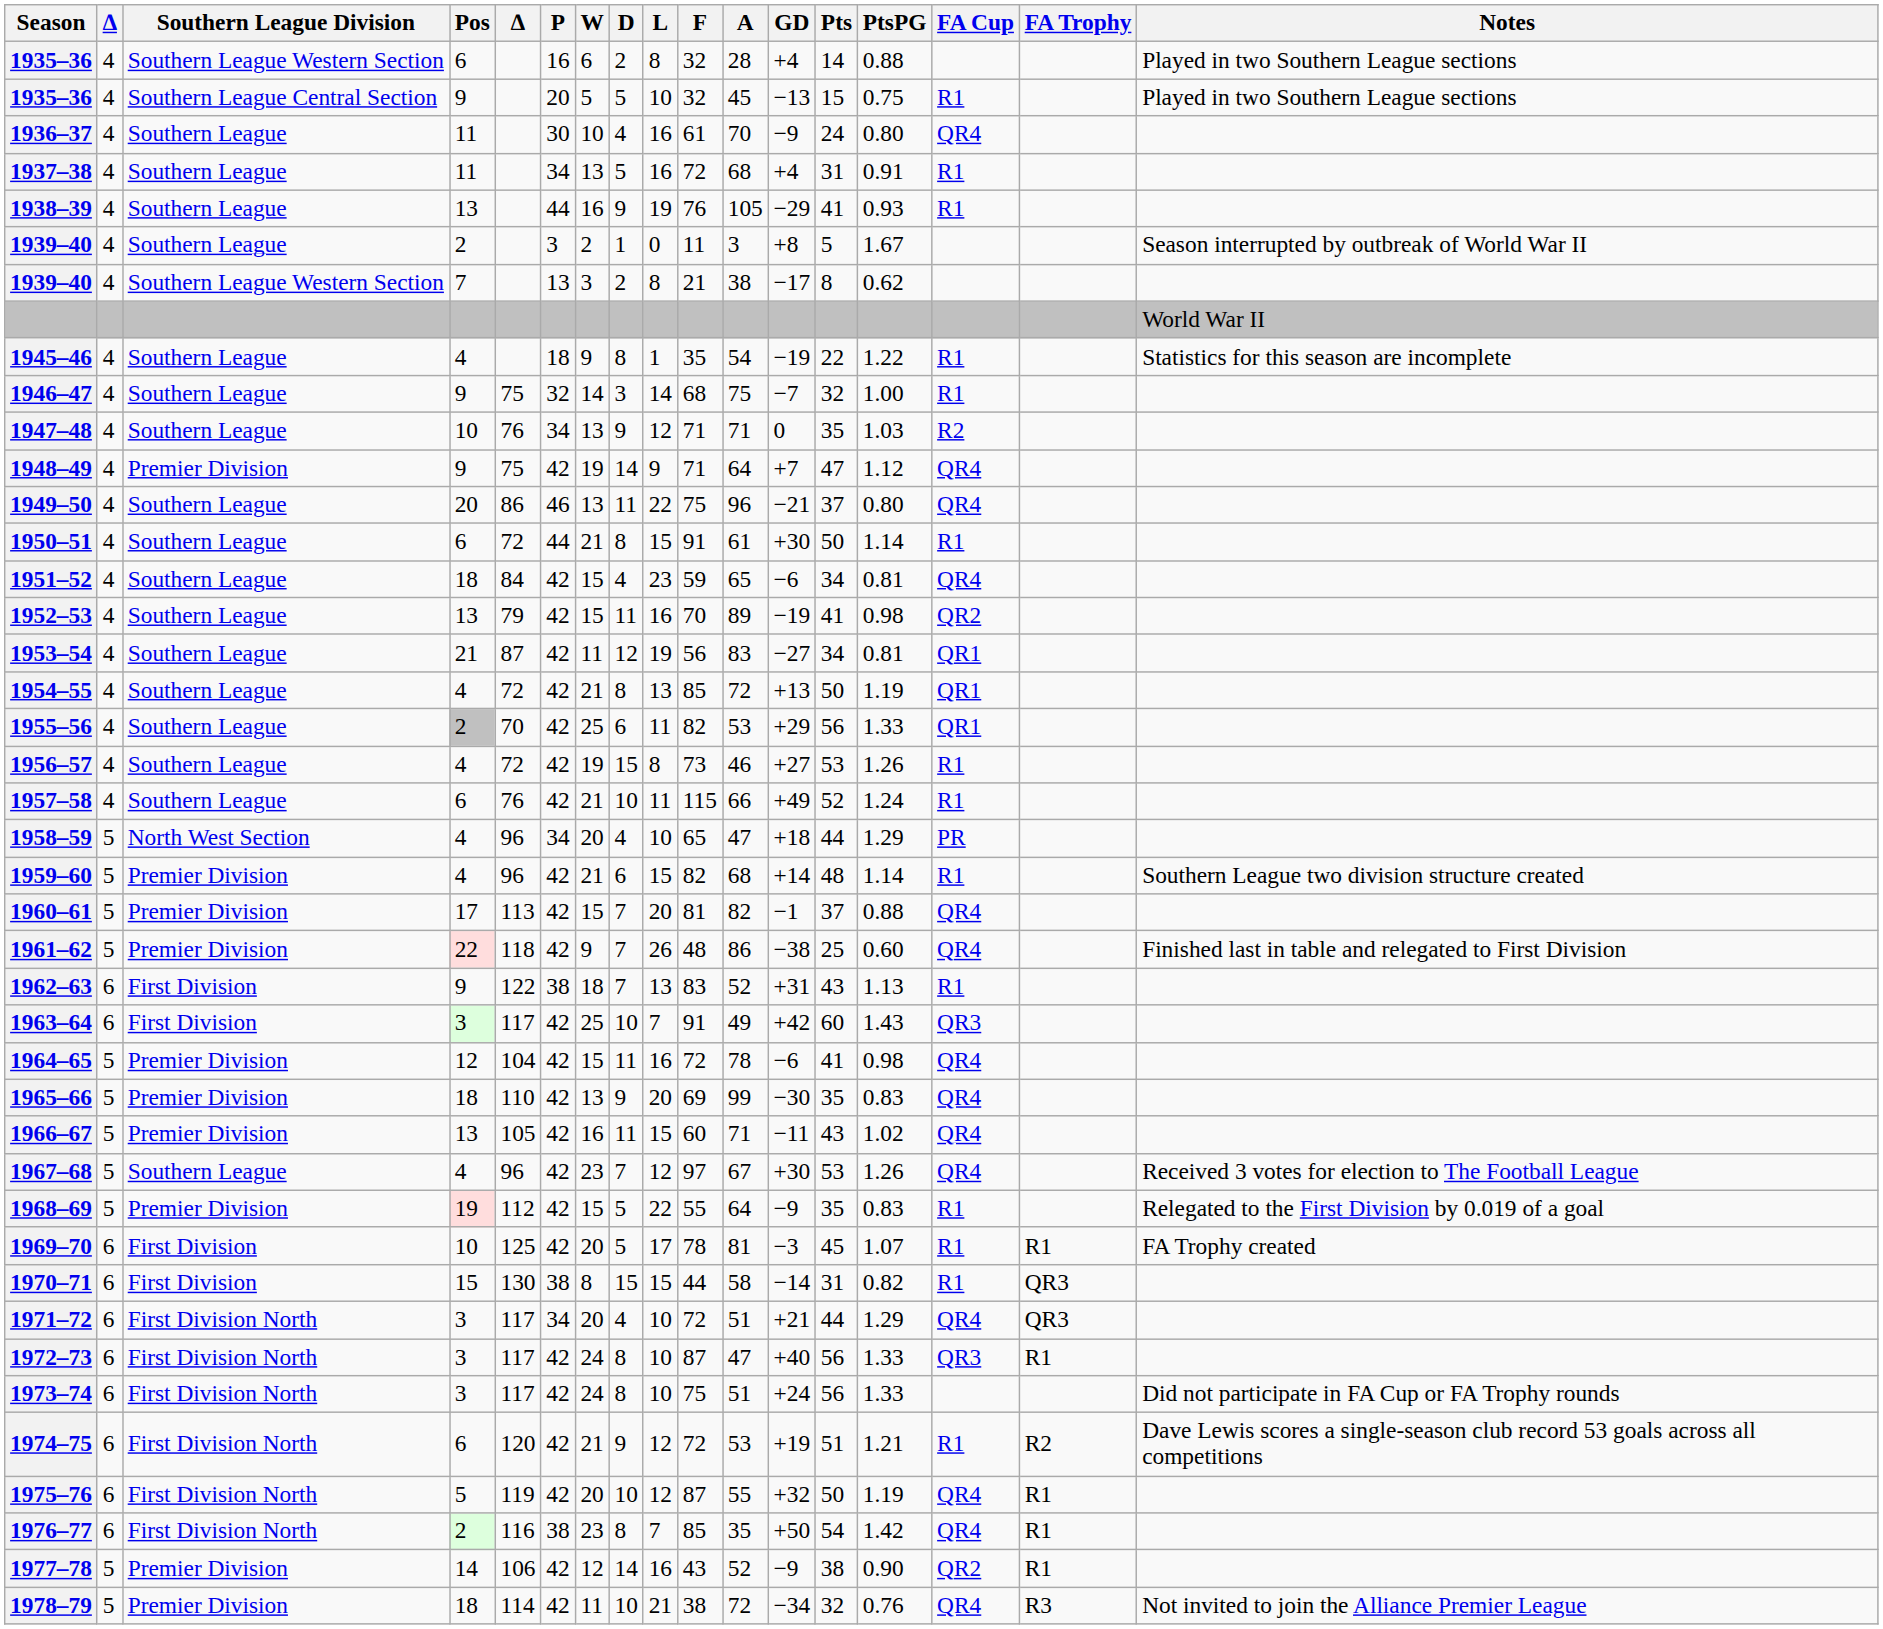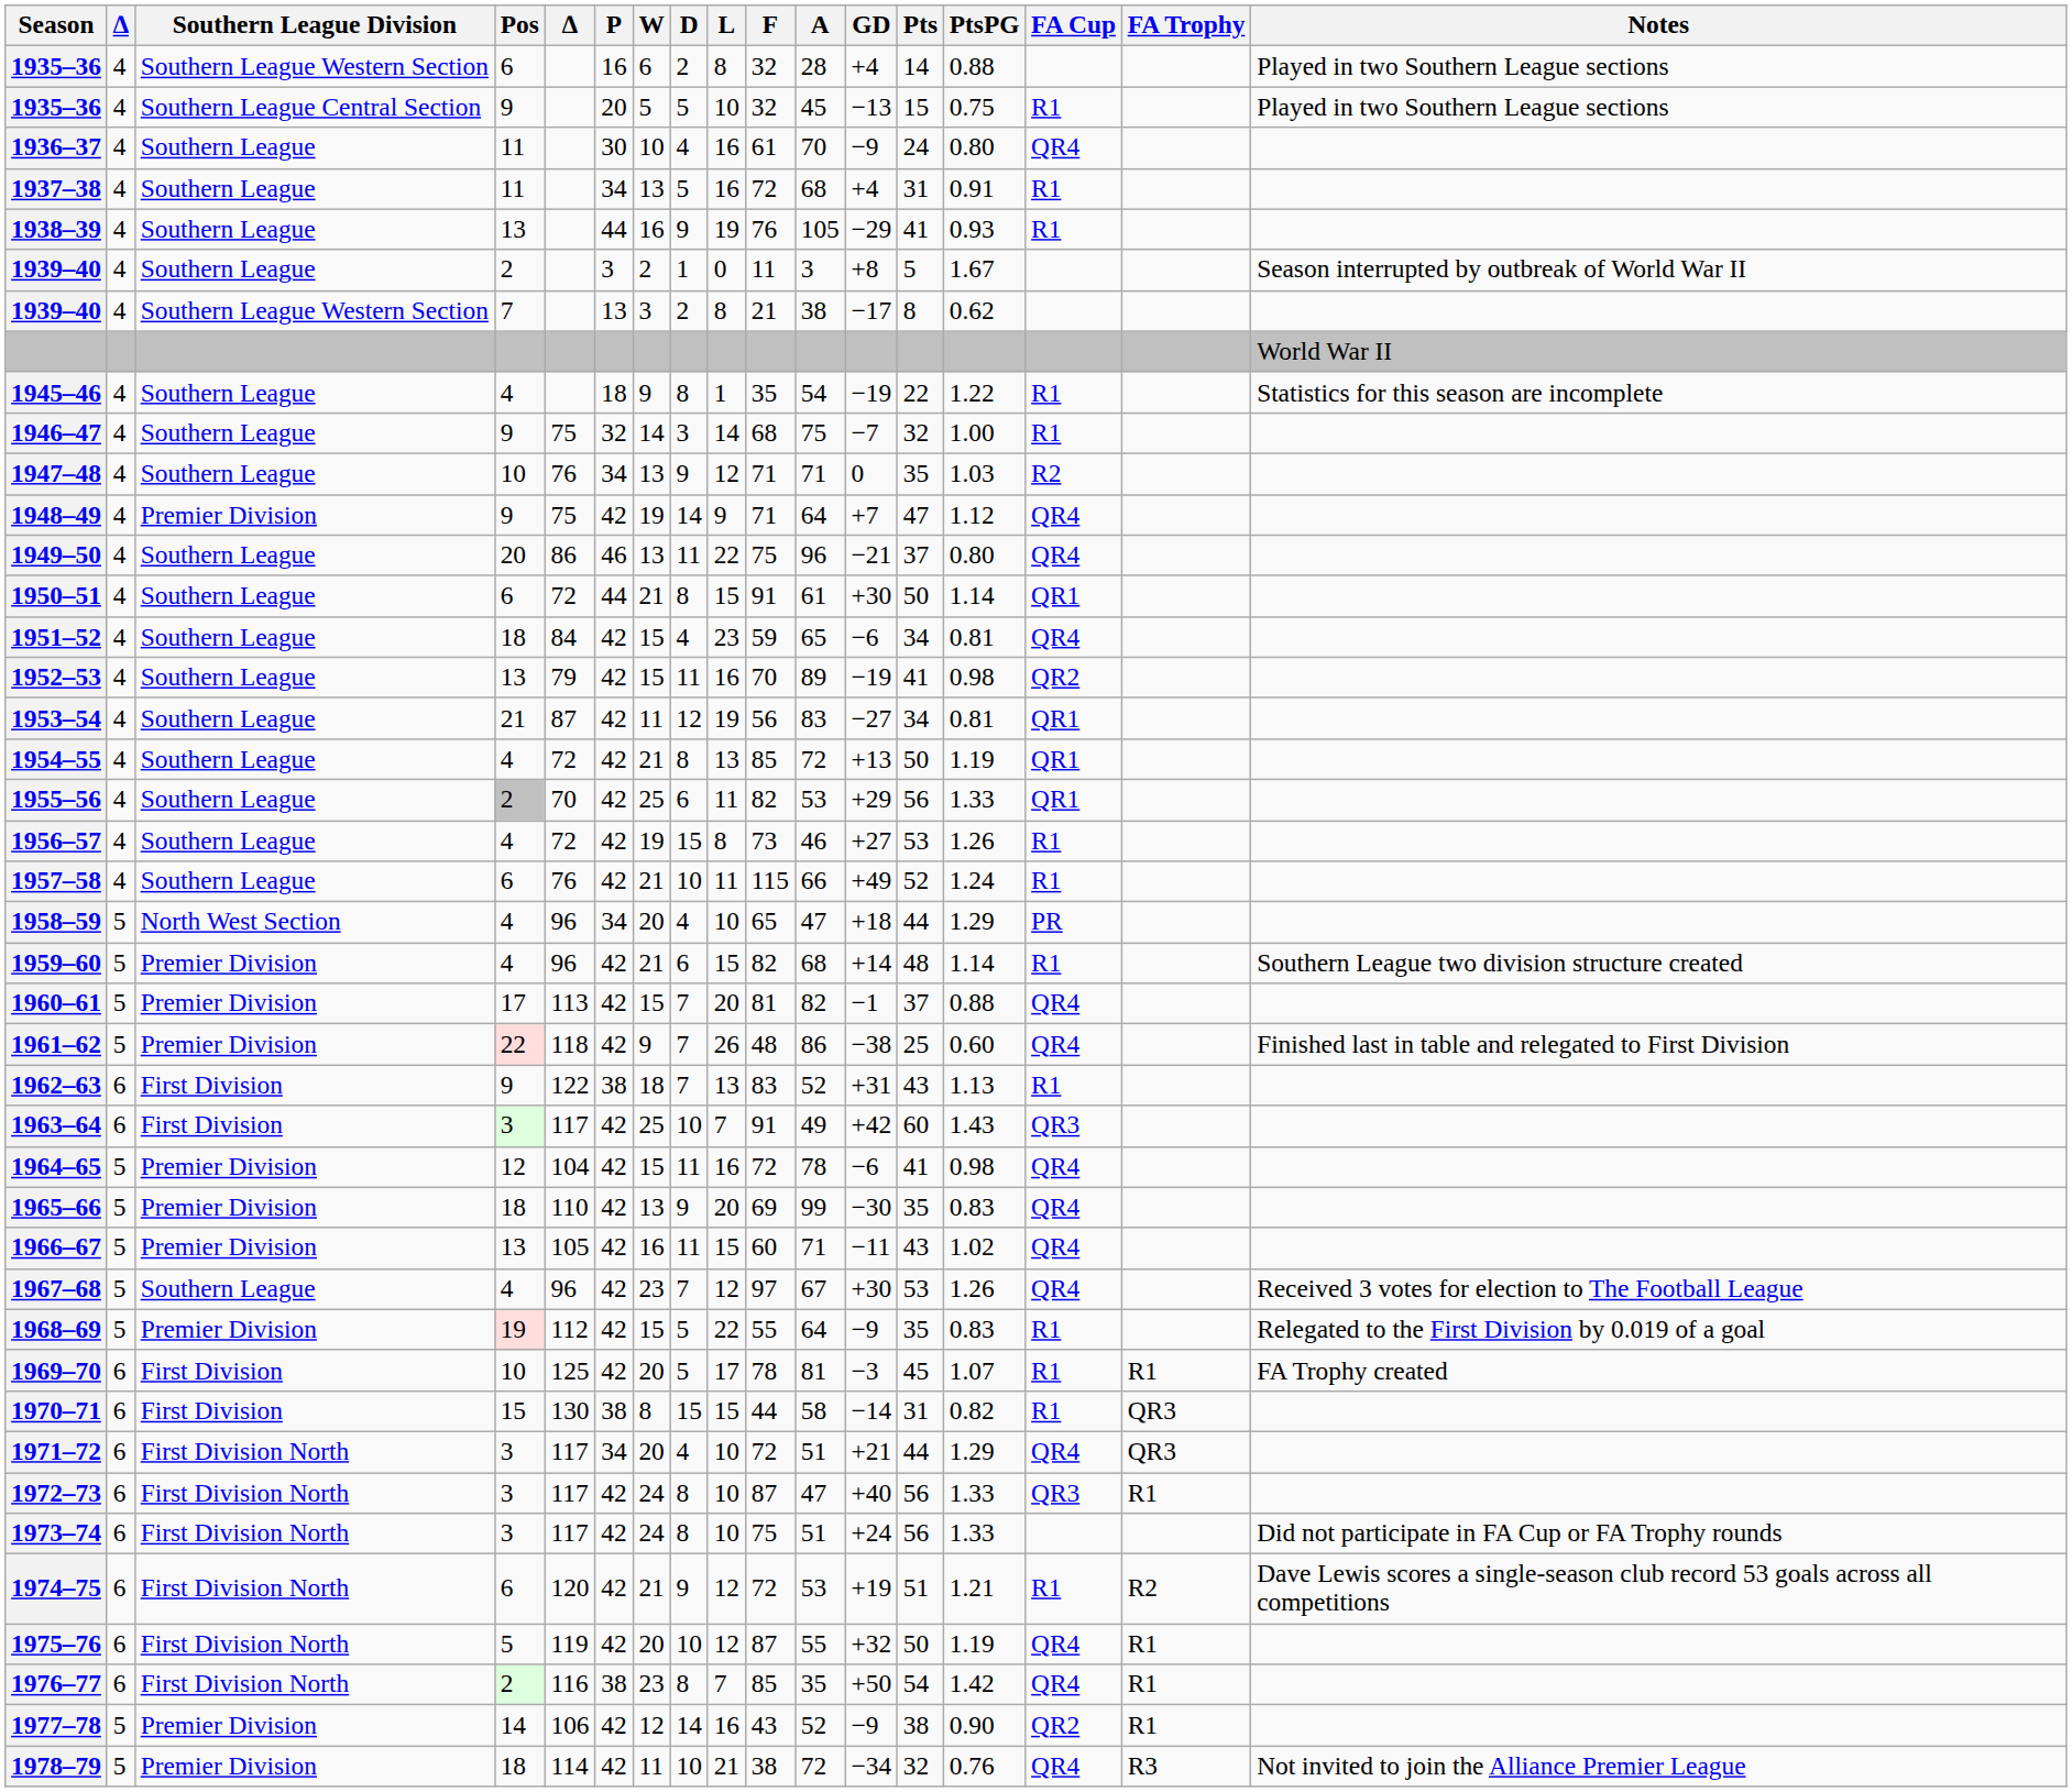1950–51 | FA Cup: R1 -> QR1
